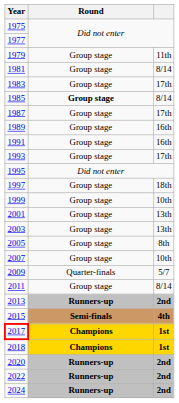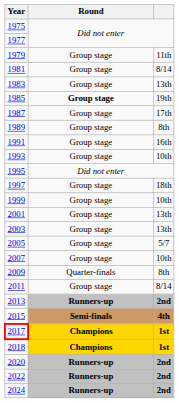1983 | column 3: 17th -> 13th
1985 | column 3: 8/14 -> 19th
1989 | column 3: 16th -> 8th
1993 | column 3: 17th -> 10th
2005 | column 3: 8th -> 5/7
2009 | column 3: 5/7 -> 8th
